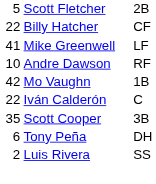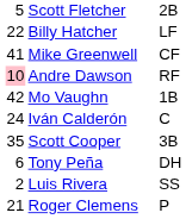Billy Hatcher | column 3: CF -> LF
Mike Greenwell | column 3: LF -> CF
Andre Dawson | column 1: no background -> pink background
Iván Calderón | column 1: 22 -> 24
+ row: 21 | Roger Clemens | P
